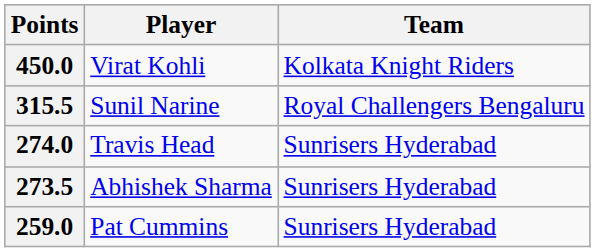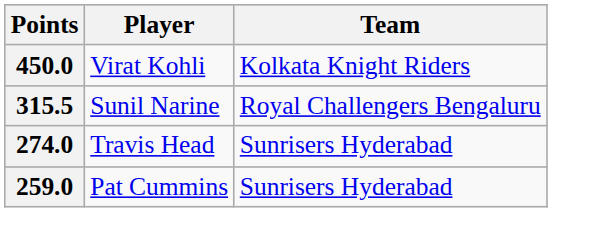- row: 273.5 | Abhishek Sharma | Sunrisers Hyderabad
